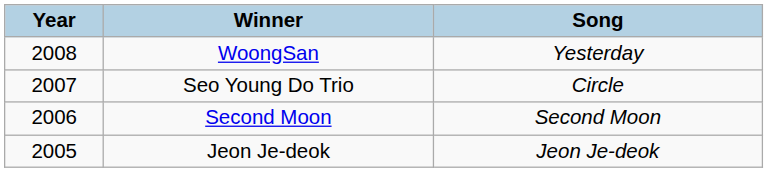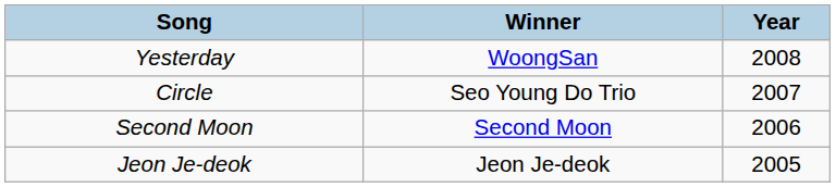columns swapped: Year <-> Song
